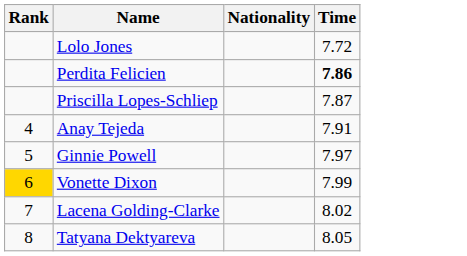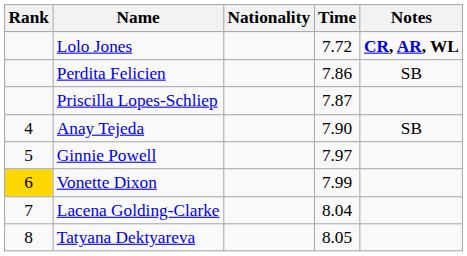+ column: Notes | CR, AR, WL | SB | SB
Perdita Felicien | Time: bold -> normal
Anay Tejeda | Time: 7.91 -> 7.90
Lacena Golding-Clarke | Time: 8.02 -> 8.04
